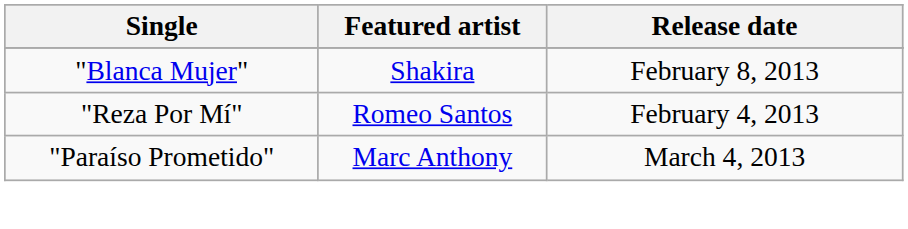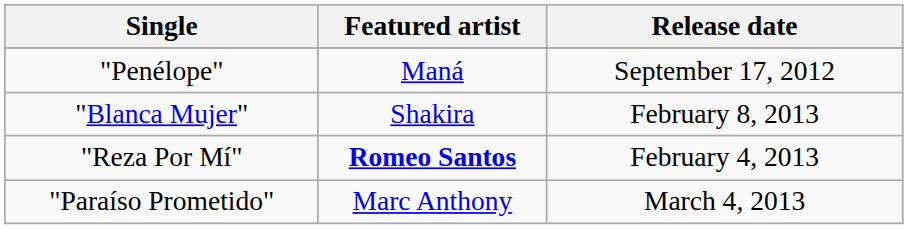+ row: "Penélope" | Maná | September 17, 2012
"Reza Por Mí" | Featured artist: normal -> bold
